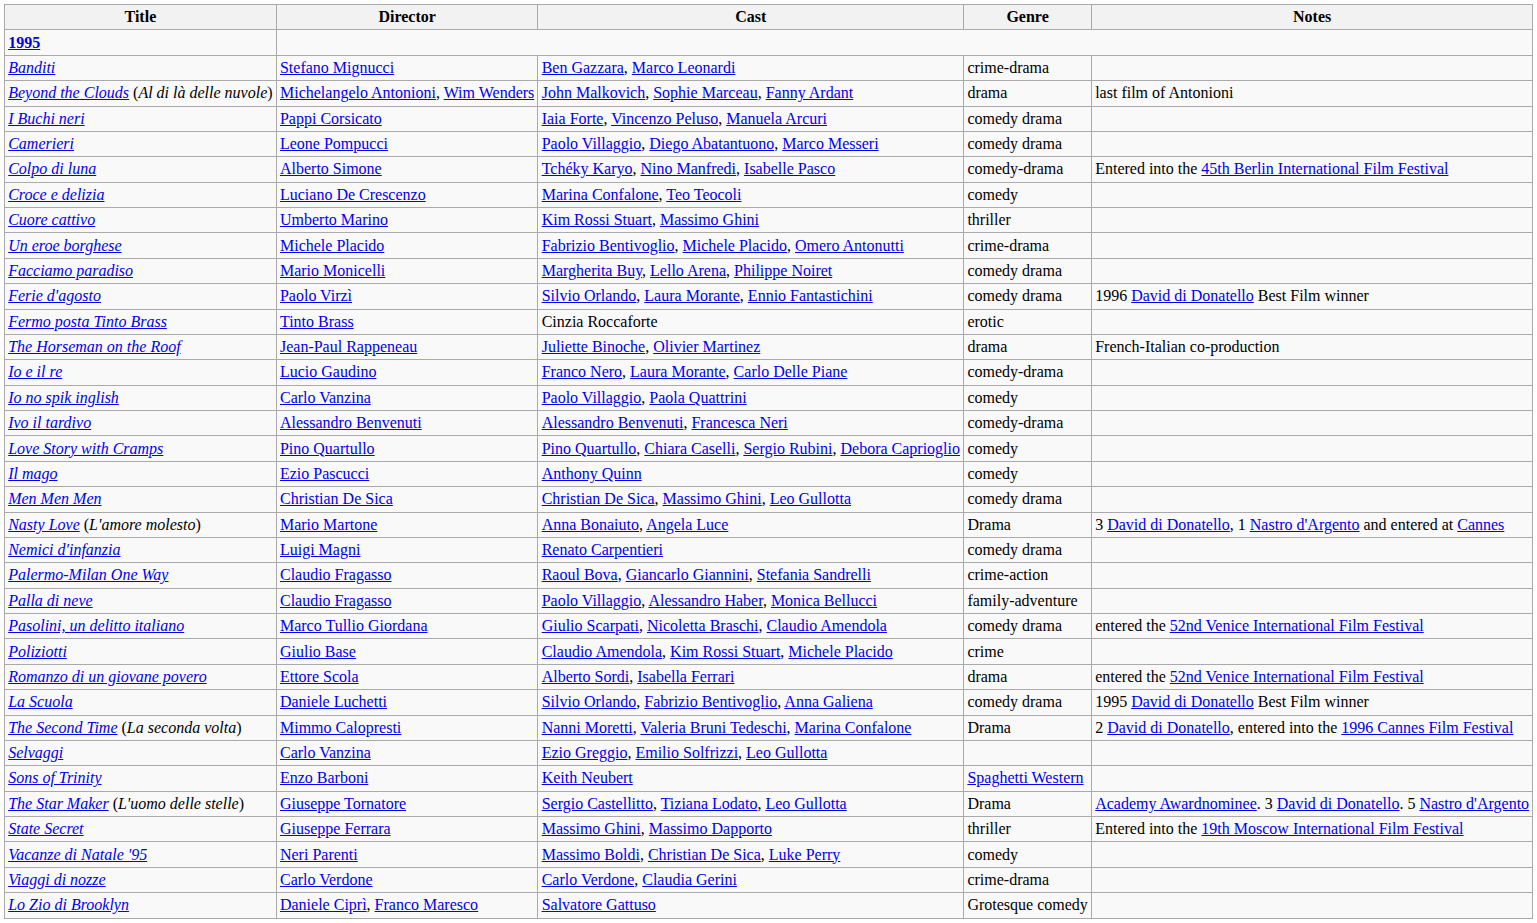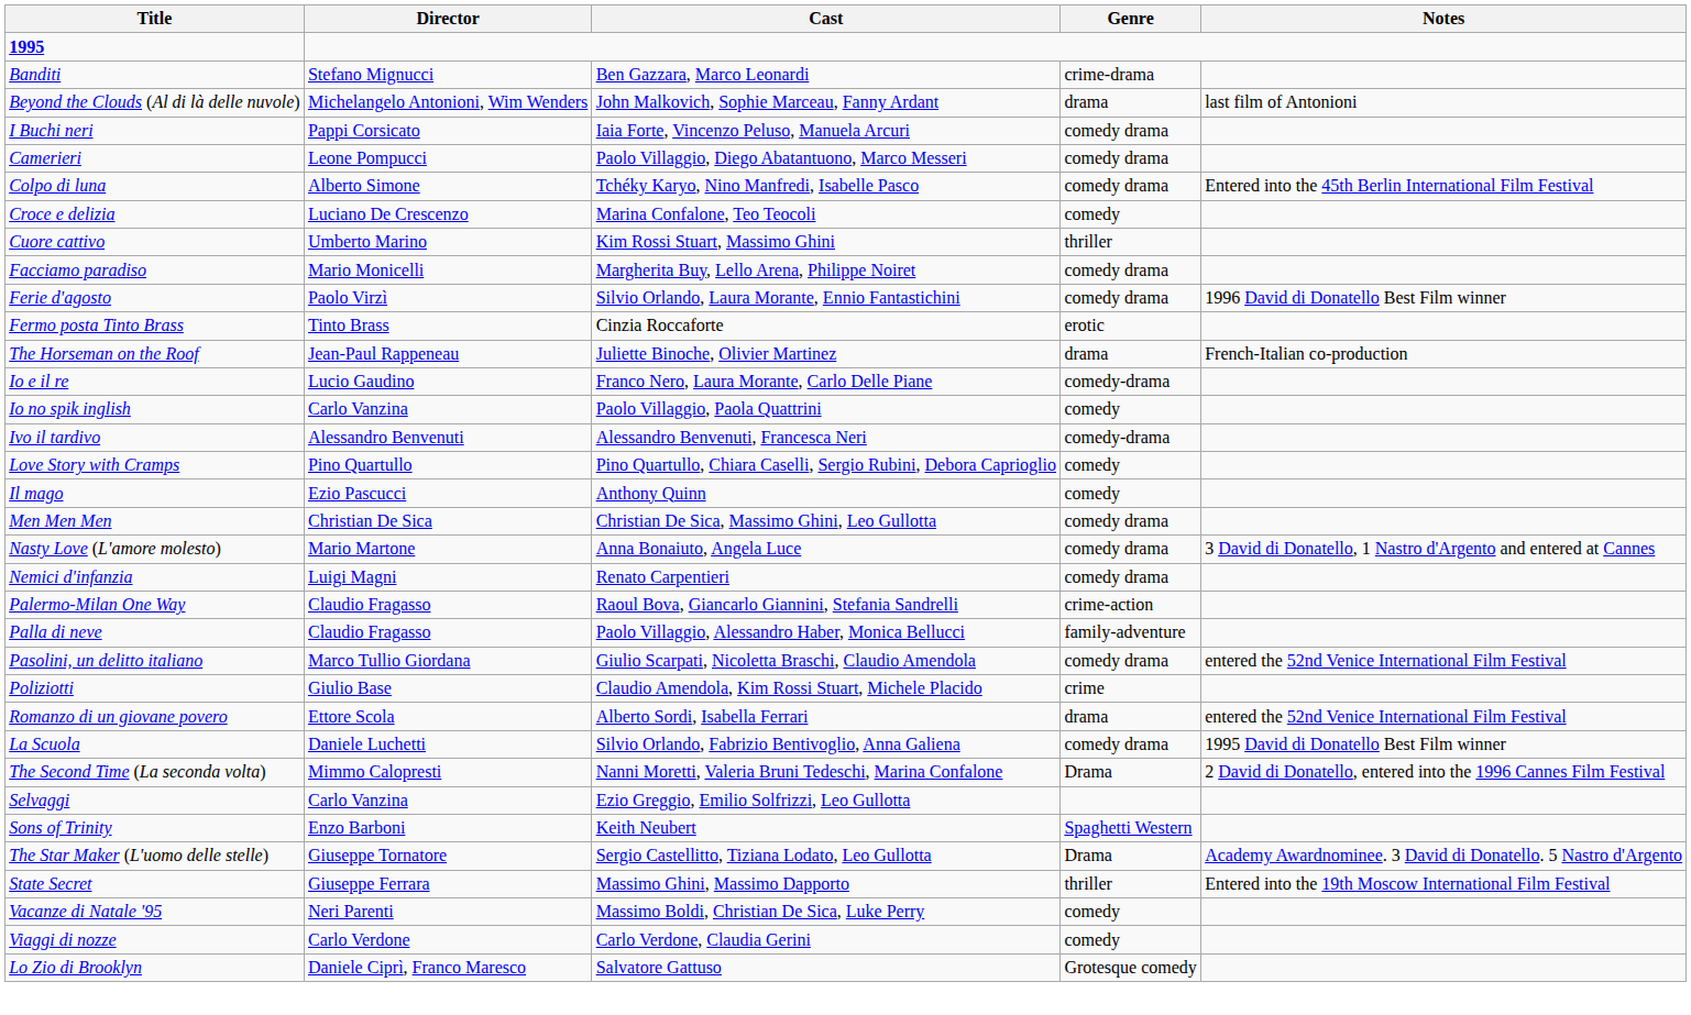Colpo di luna | Genre: comedy-drama -> comedy drama
- row: Un eroe borghese | Michele Placido | Fabrizio Bentivoglio, Michele Placido, Omero Antonutti | crime-drama
Nasty Love (L'amore molesto) | Genre: Drama -> comedy drama
Viaggi di nozze | Genre: crime-drama -> comedy
